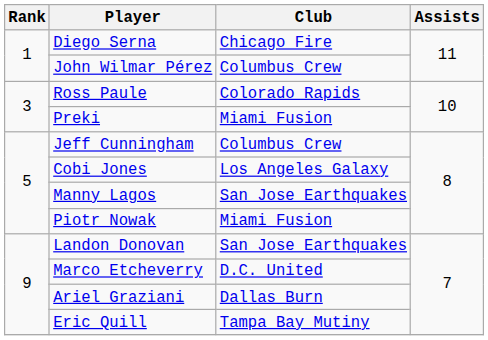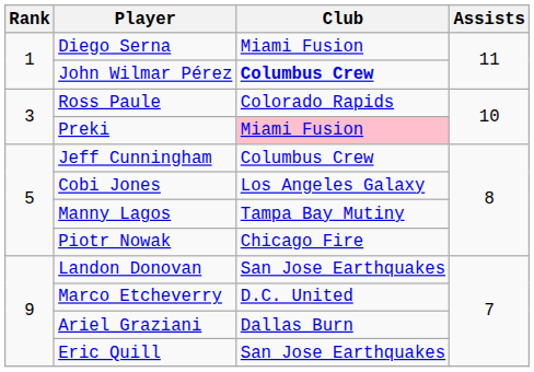Diego Serna | Club: Chicago Fire -> Miami Fusion
John Wilmar Pérez | Club: normal -> bold
Preki | Club: no background -> pink background
Manny Lagos | Club: San Jose Earthquakes -> Tampa Bay Mutiny
Piotr Nowak | Club: Miami Fusion -> Chicago Fire
Eric Quill | Club: Tampa Bay Mutiny -> San Jose Earthquakes
